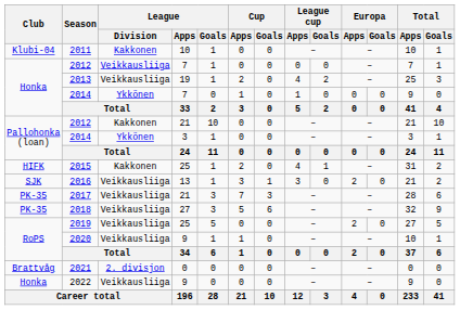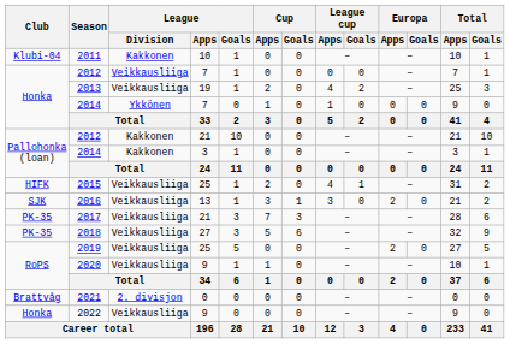2014 / 3 | League / Division: Ykkönen -> Kakkonen
2015 | League / Division: Kakkonen -> Veikkausliiga
